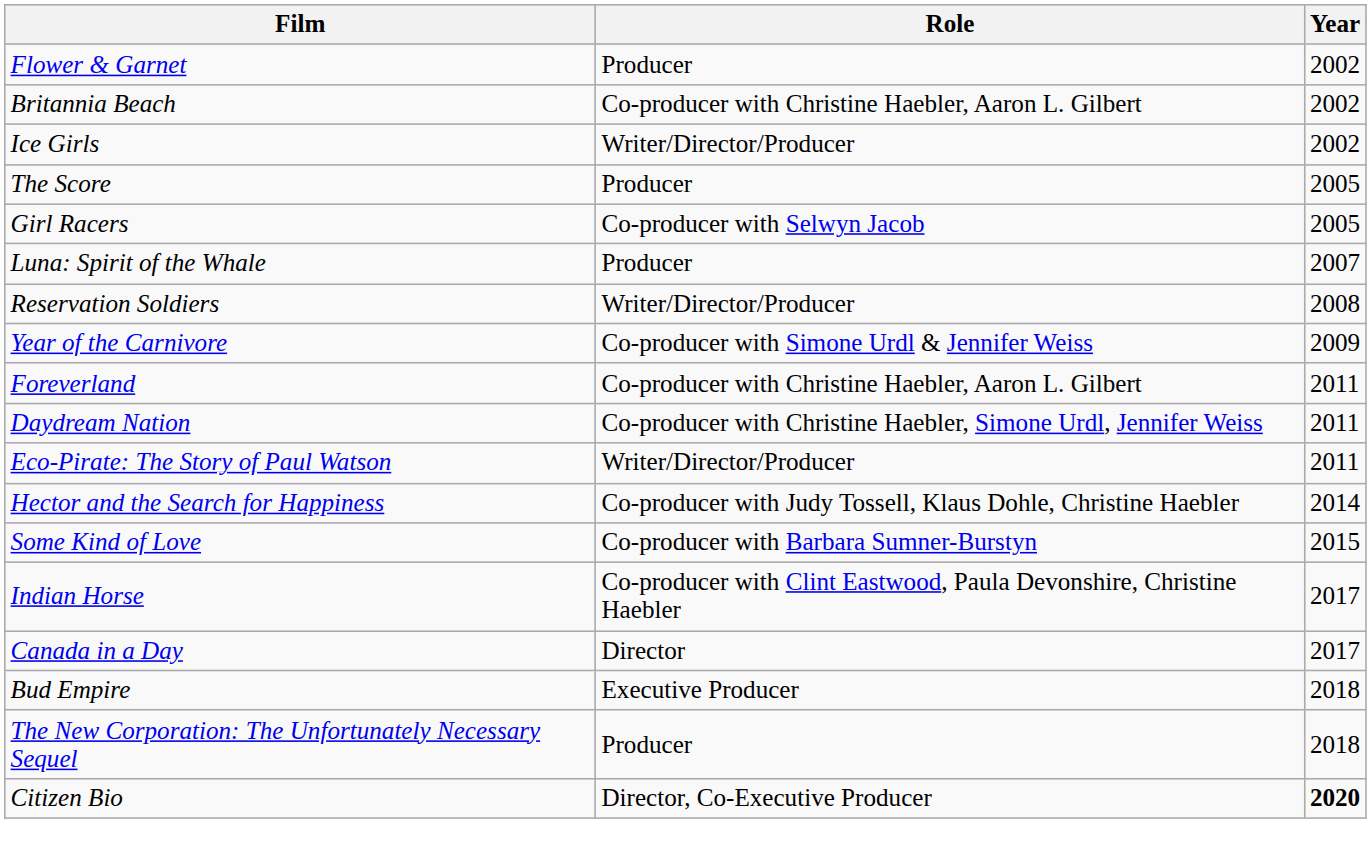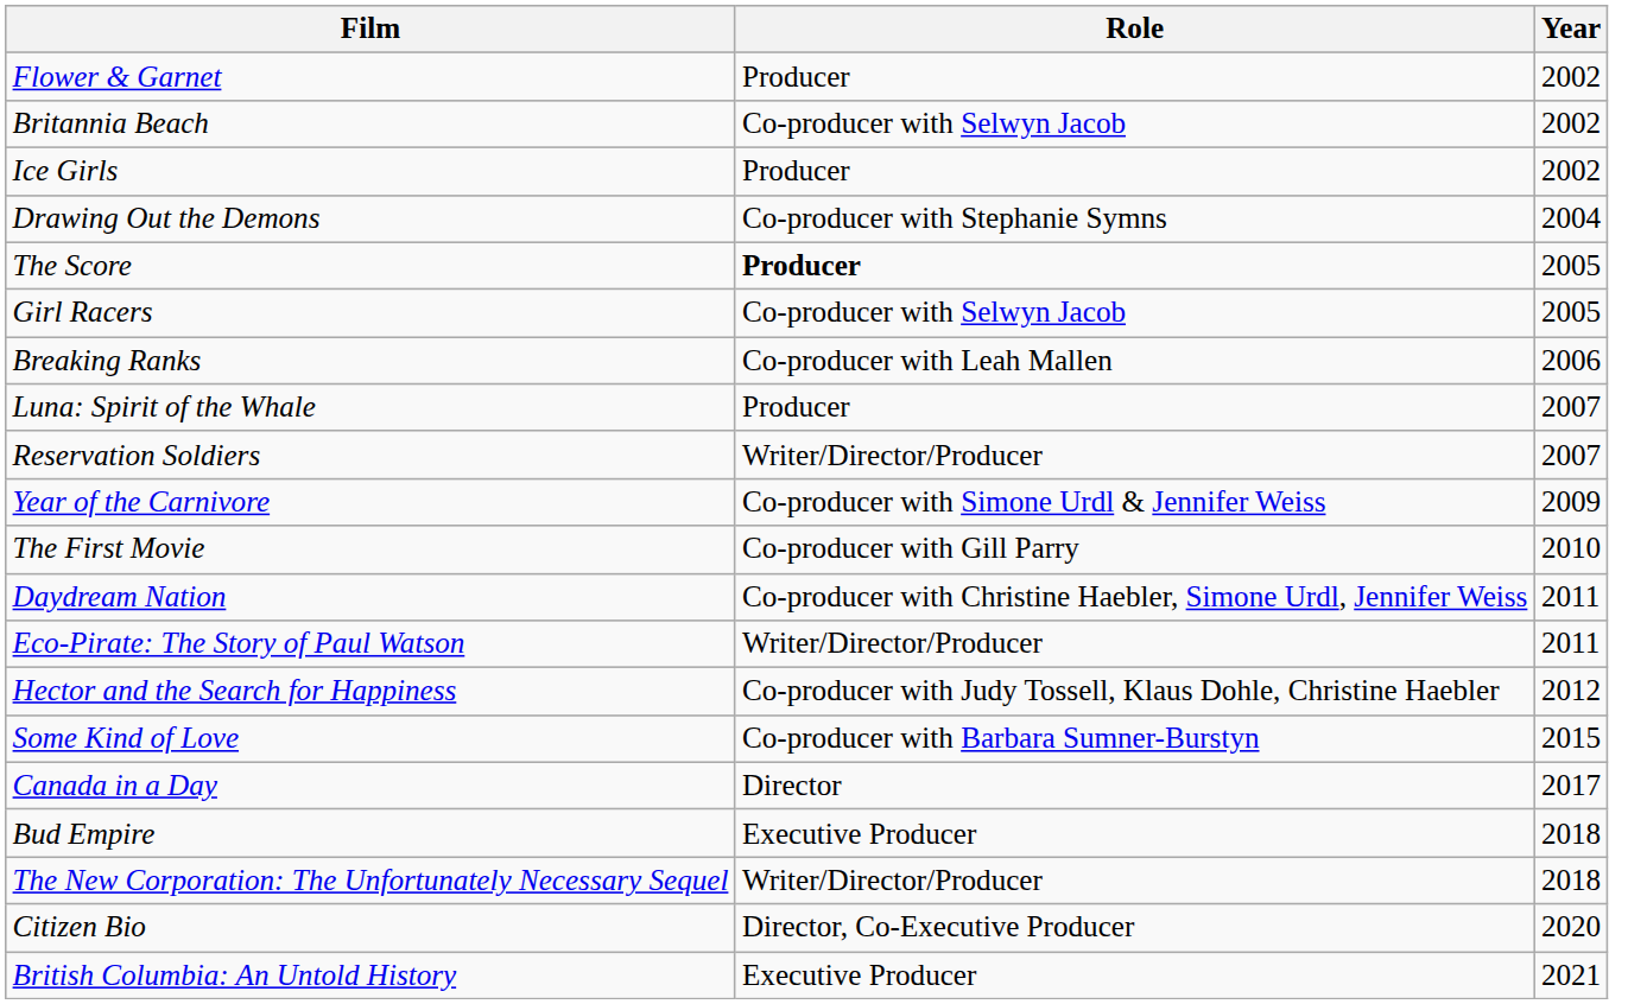Britannia Beach | Role: Co-producer with Christine Haebler, Aaron L. Gilbert -> Co-producer with Selwyn Jacob
Ice Girls | Role: Writer/Director/Producer -> Producer
+ row: Drawing Out the Demons | Co-producer with Stephanie Symns | 2004
The Score | Role: normal -> bold
+ row: Breaking Ranks | Co-producer with Leah Mallen | 2006
Reservation Soldiers | Year: 2008 -> 2007
+ row: The First Movie | Co-producer with Gill Parry | 2010
- row: Foreverland | Co-producer with Christine Haebler, Aaron L. Gilbert | 2011
Hector and the Search for Happiness | Year: 2014 -> 2012
- row: Indian Horse | Co-producer with Clint Eastwood, Paula Devonshire, Christine Haebler | 2017
The New Corporation: The Unfortunately Necessary Sequel | Role: Producer -> Writer/Director/Producer
Citizen Bio | Year: bold -> normal
+ row: British Columbia: An Untold History | Executive Producer | 2021
